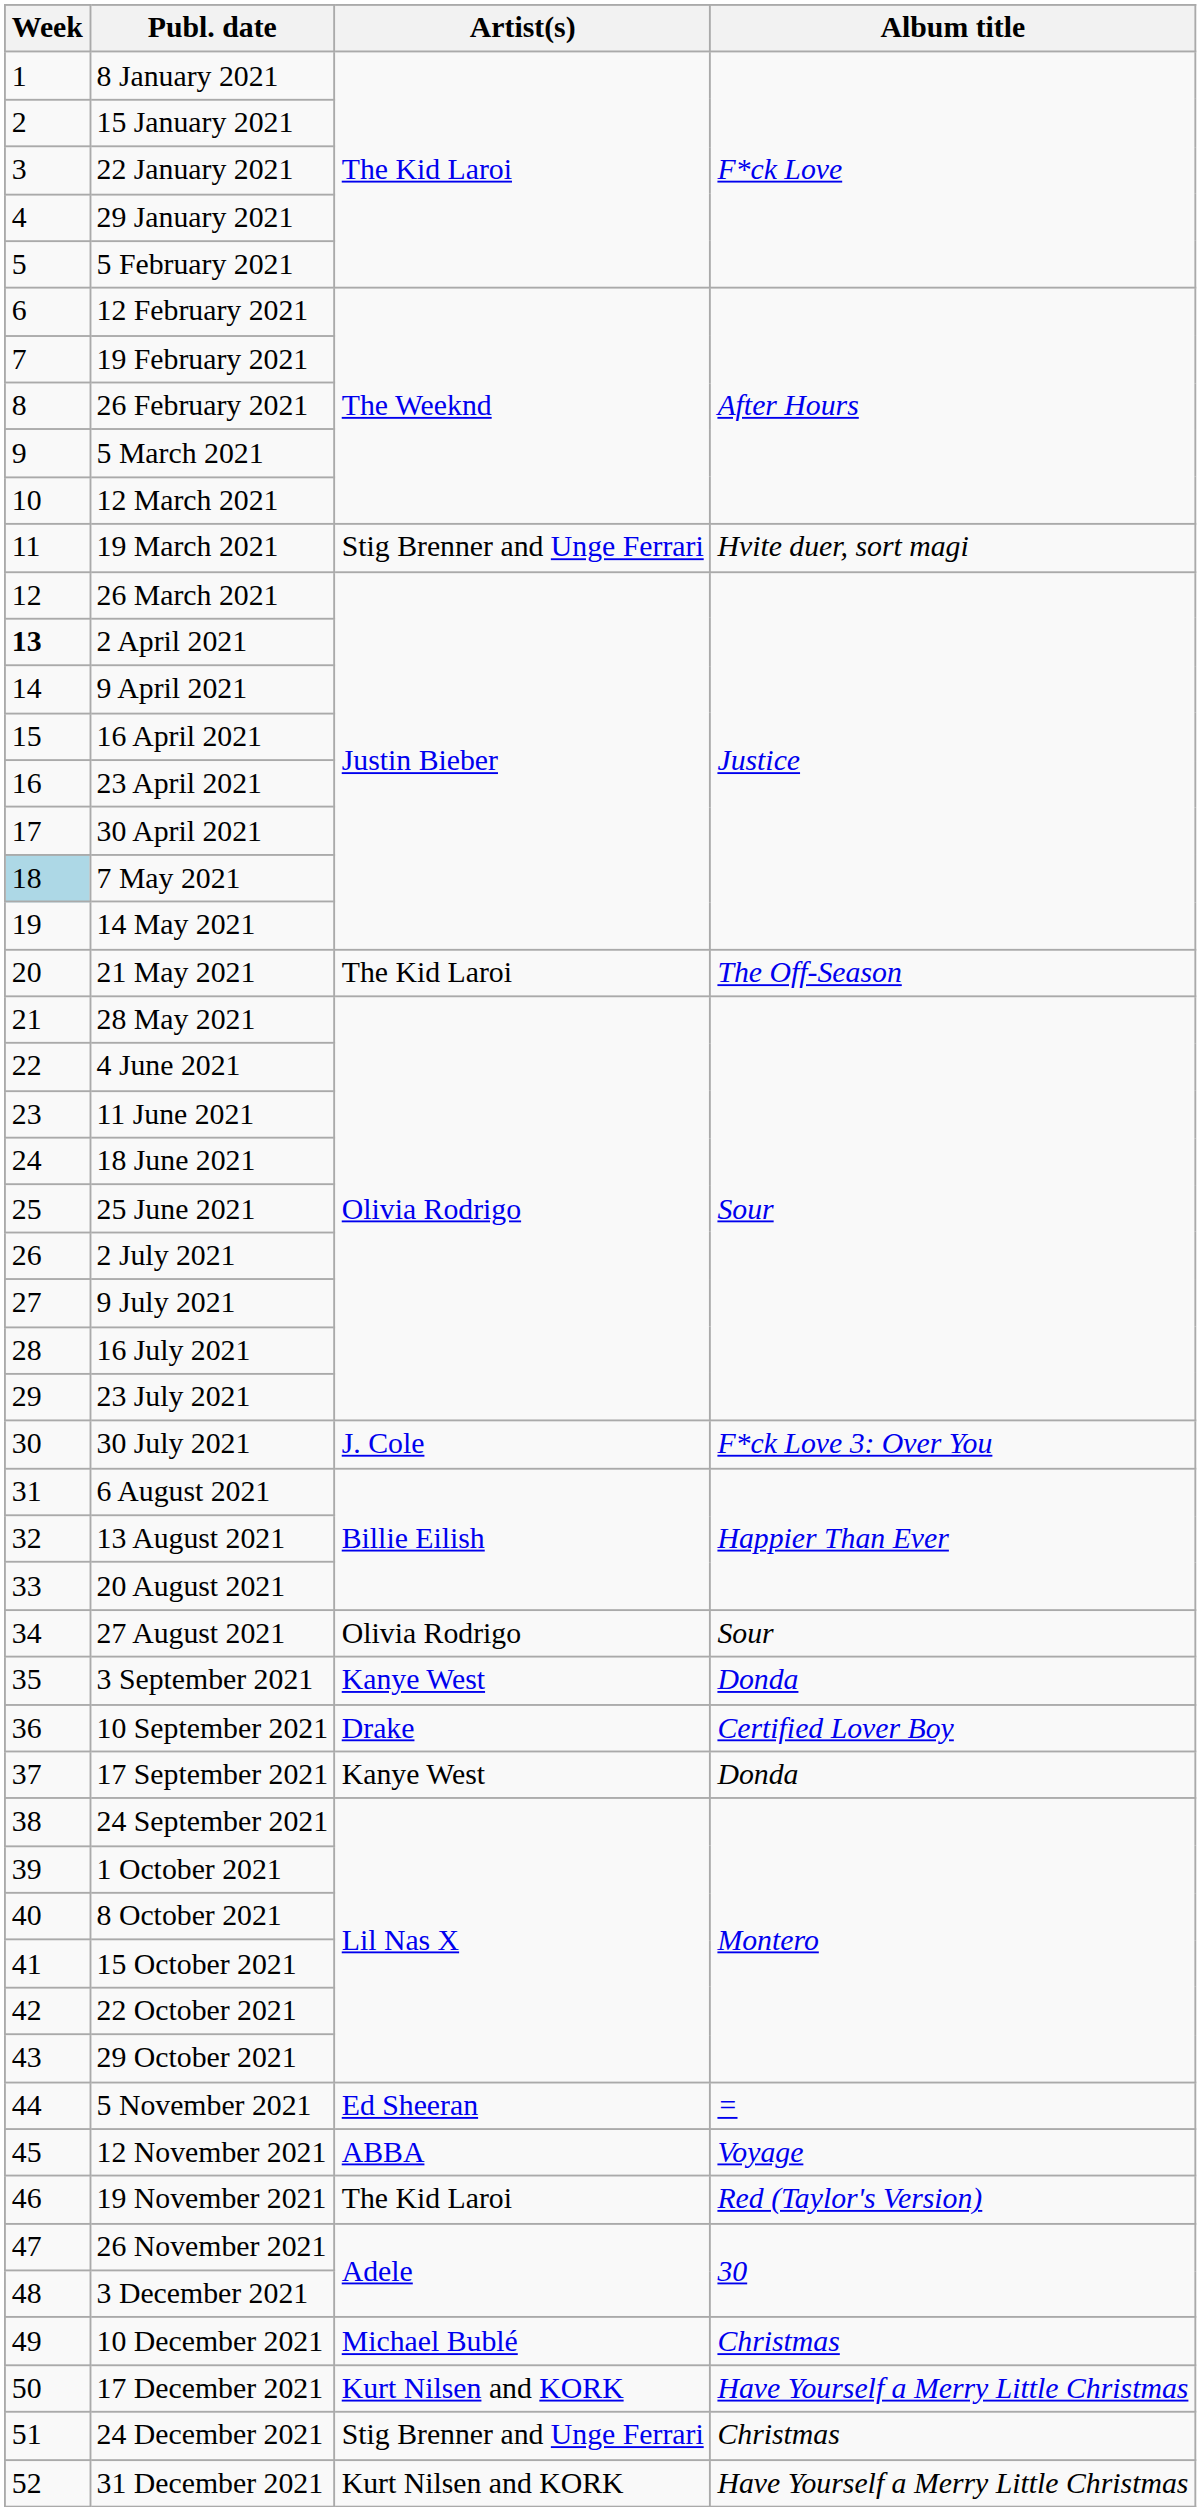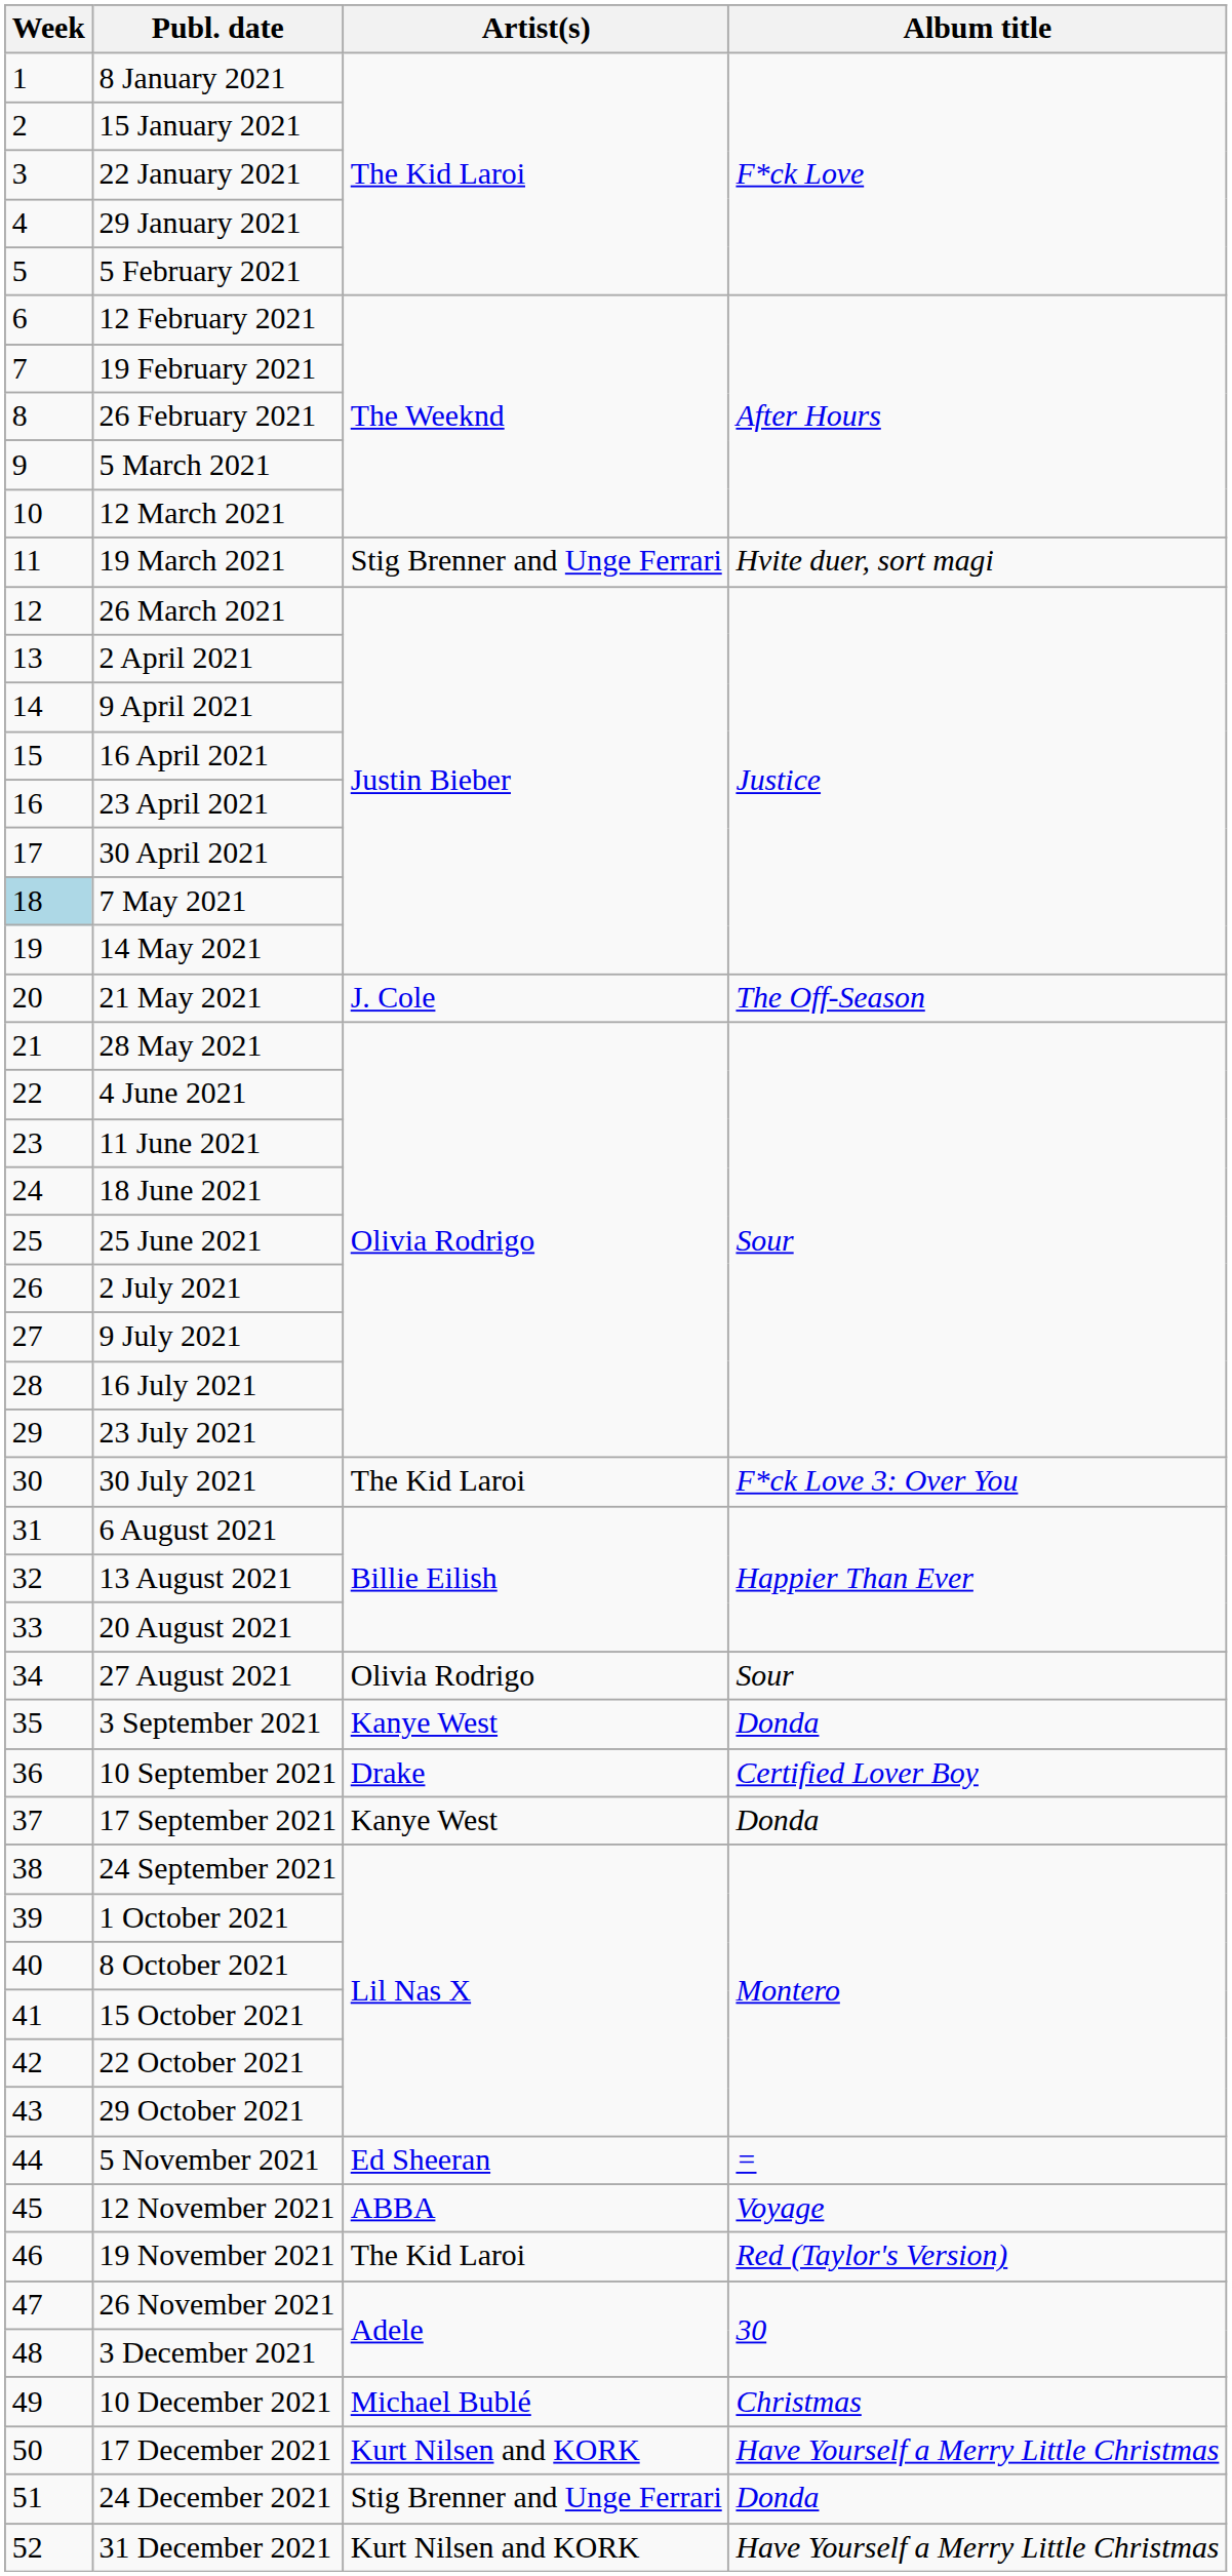2 April 2021 | Week: bold -> normal
21 May 2021 | Artist(s): The Kid Laroi -> J. Cole
30 July 2021 | Artist(s): J. Cole -> The Kid Laroi
24 December 2021 | Album title: Christmas -> Donda
